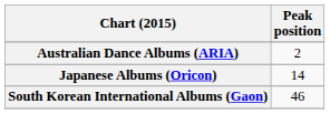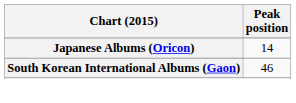- row: Australian Dance Albums (ARIA) | 2
